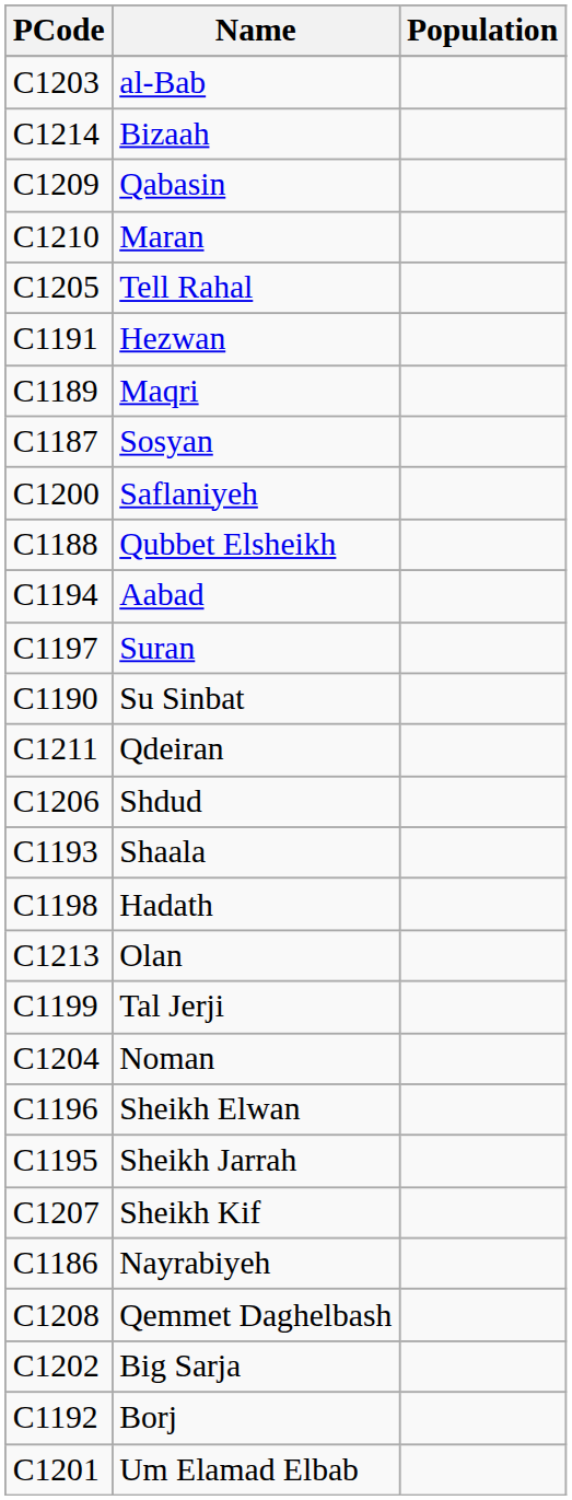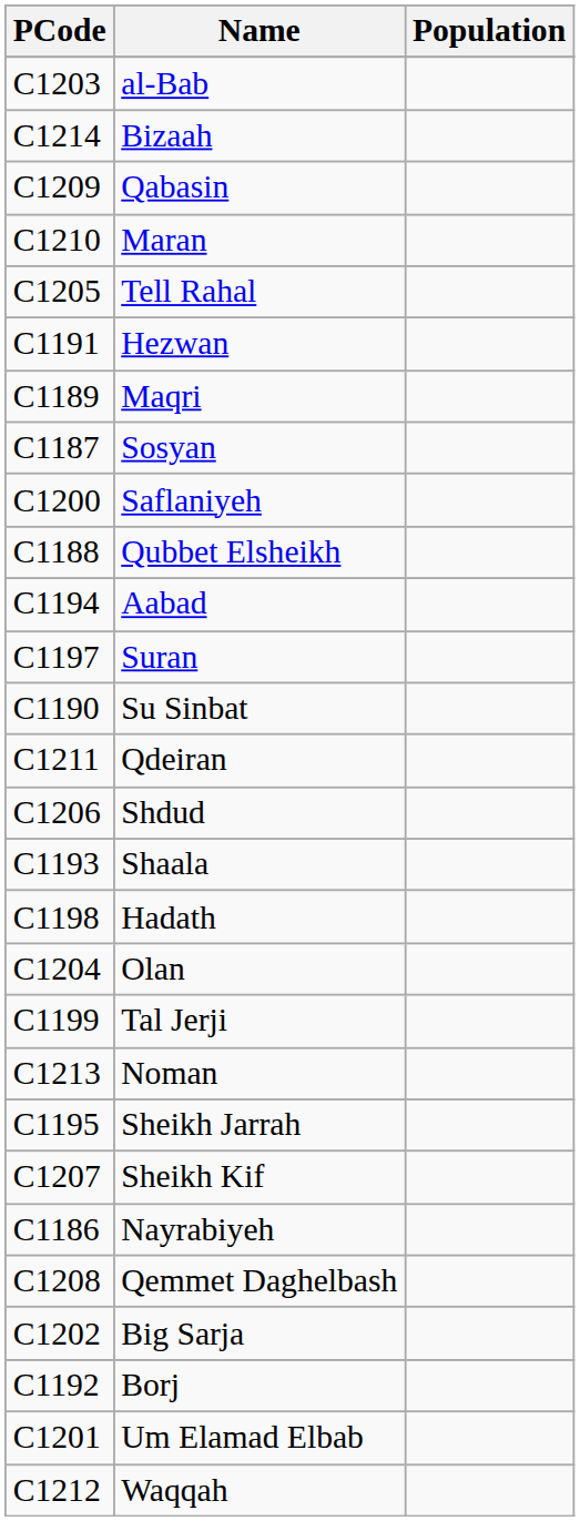Olan | PCode: C1213 -> C1204
Noman | PCode: C1204 -> C1213
- row: C1196 | Sheikh Elwan
+ row: C1212 | Waqqah
